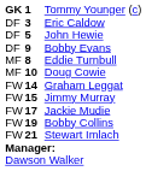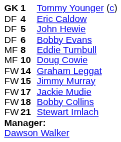Eric Caldow | column 2: 3 -> 4
Bobby Evans | column 2: 9 -> 6
Bobby Collins | column 2: 19 -> 18
